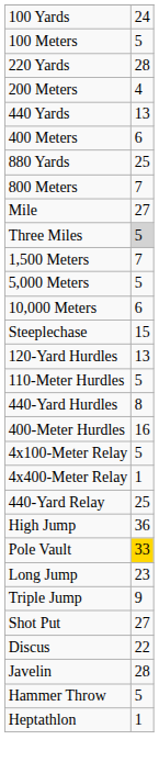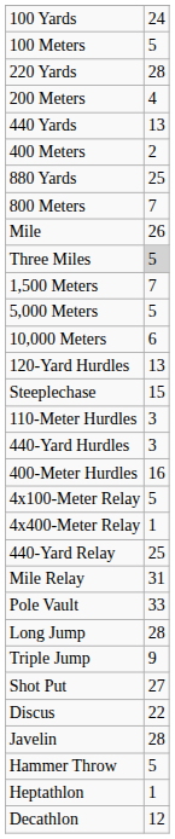400 Meters | column 2: 6 -> 2
Mile | column 2: 27 -> 26
rows swapped: Steeplechase <-> 120-Yard Hurdles
110-Meter Hurdles | column 2: 5 -> 3
440-Yard Hurdles | column 2: 8 -> 3
+ row: Mile Relay | 31
- row: High Jump | 36
Pole Vault | column 2: gold background -> no background
Long Jump | column 2: 23 -> 28
+ row: Decathlon | 12
